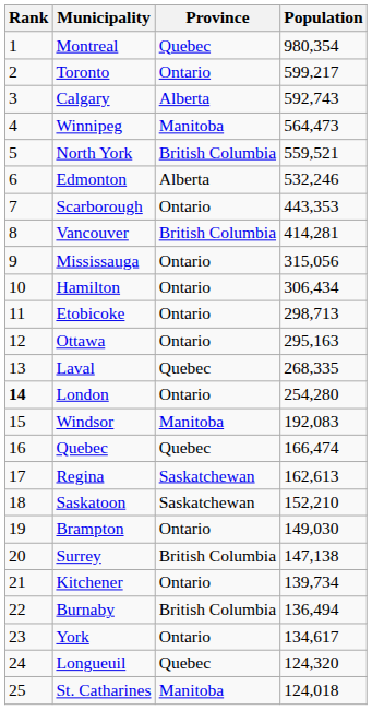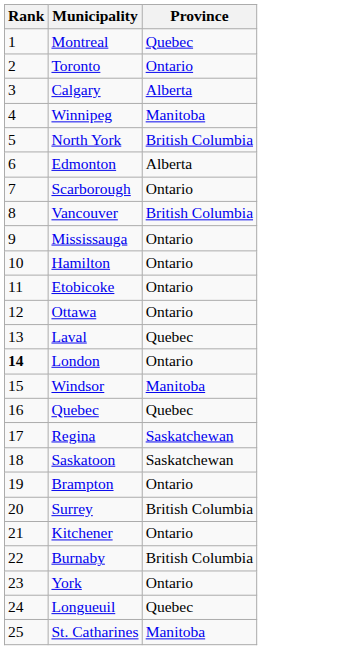- column: Population | 980,354 | 599,217 | 592,743 | 564,473 | 559,521 | 532,246 | 443,353 | 414,281 | 315,056 | 306,434 | 298,713 | 295,163 | 268,335 | 254,280 | 192,083 | 166,474 | 162,613 | 152,210 | 149,030 | 147,138 | 139,734 | 136,494 | 134,617 | 124,320 | 124,018
